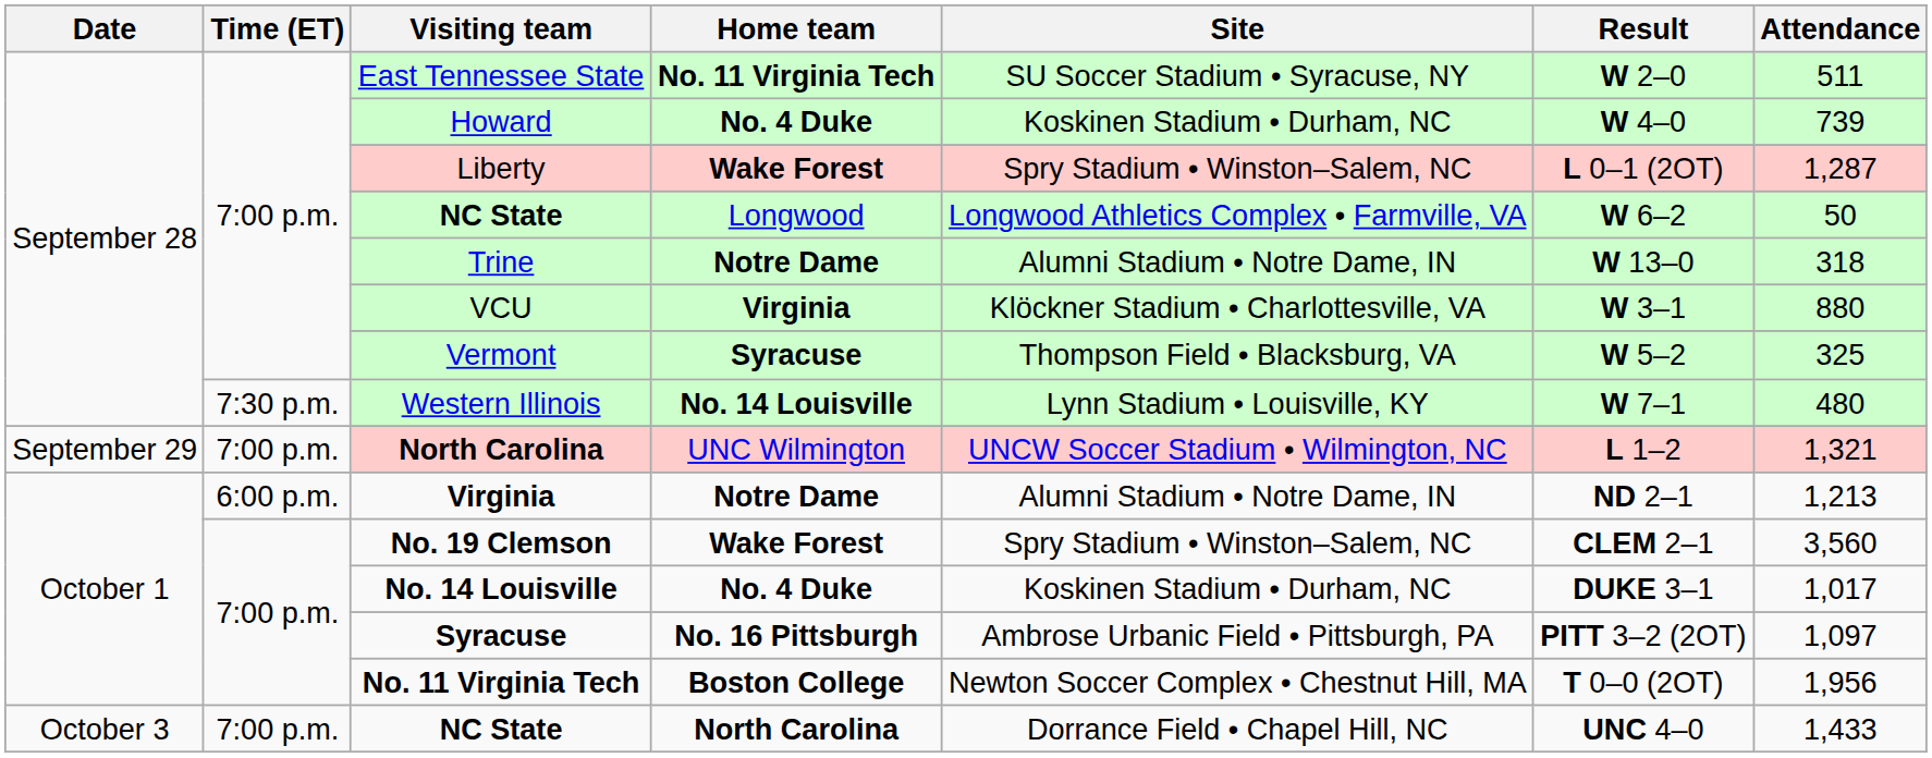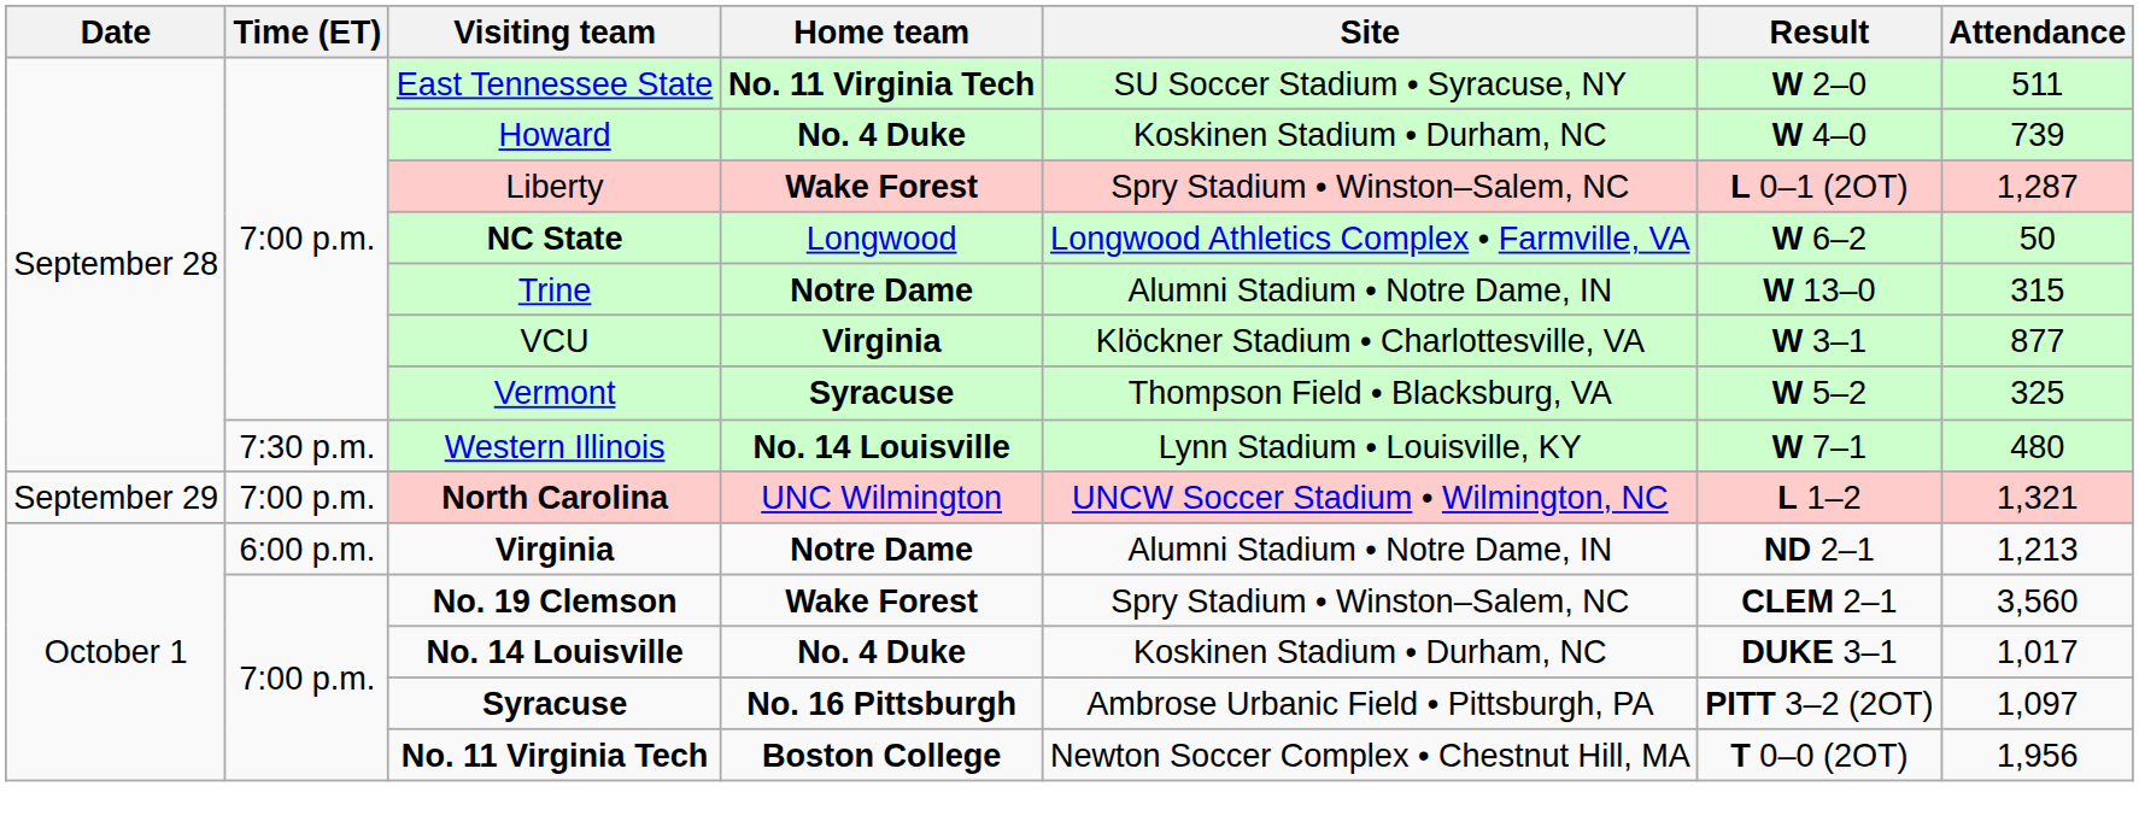Trine | Attendance: 318 -> 315
VCU | Attendance: 880 -> 877
- row: October 3 | 7:00 p.m. | NC State | North Carolina | Dorrance Field • Chapel Hill, NC | UNC 4–0 | 1,433
